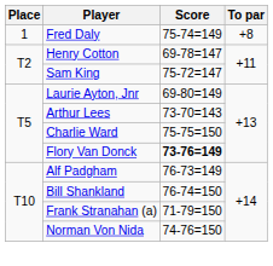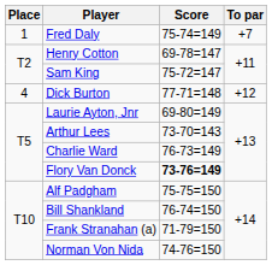Fred Daly | To par: +8 -> +7
+ row: 4 | Dick Burton | 77-71=148 | +12
Charlie Ward | Score: 75-75=150 -> 76-73=149
Alf Padgham | Score: 76-73=149 -> 75-75=150
